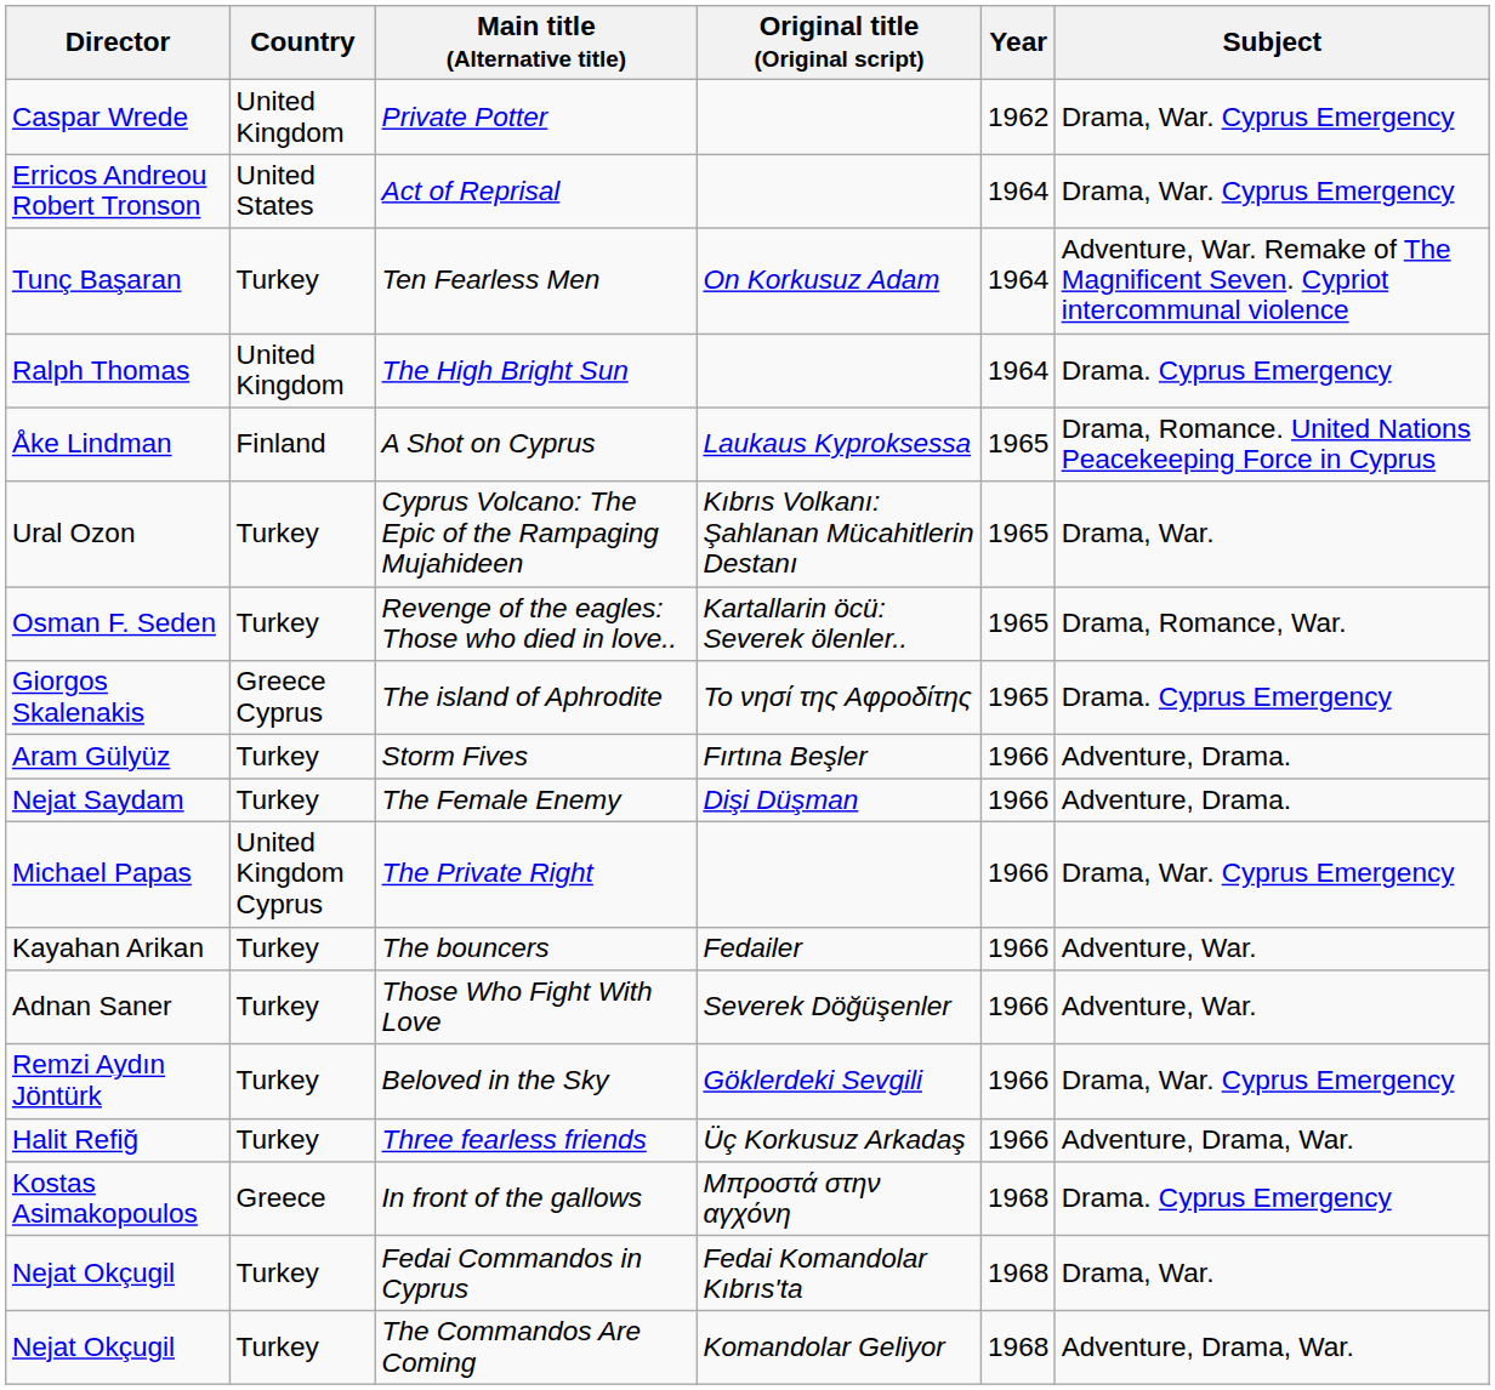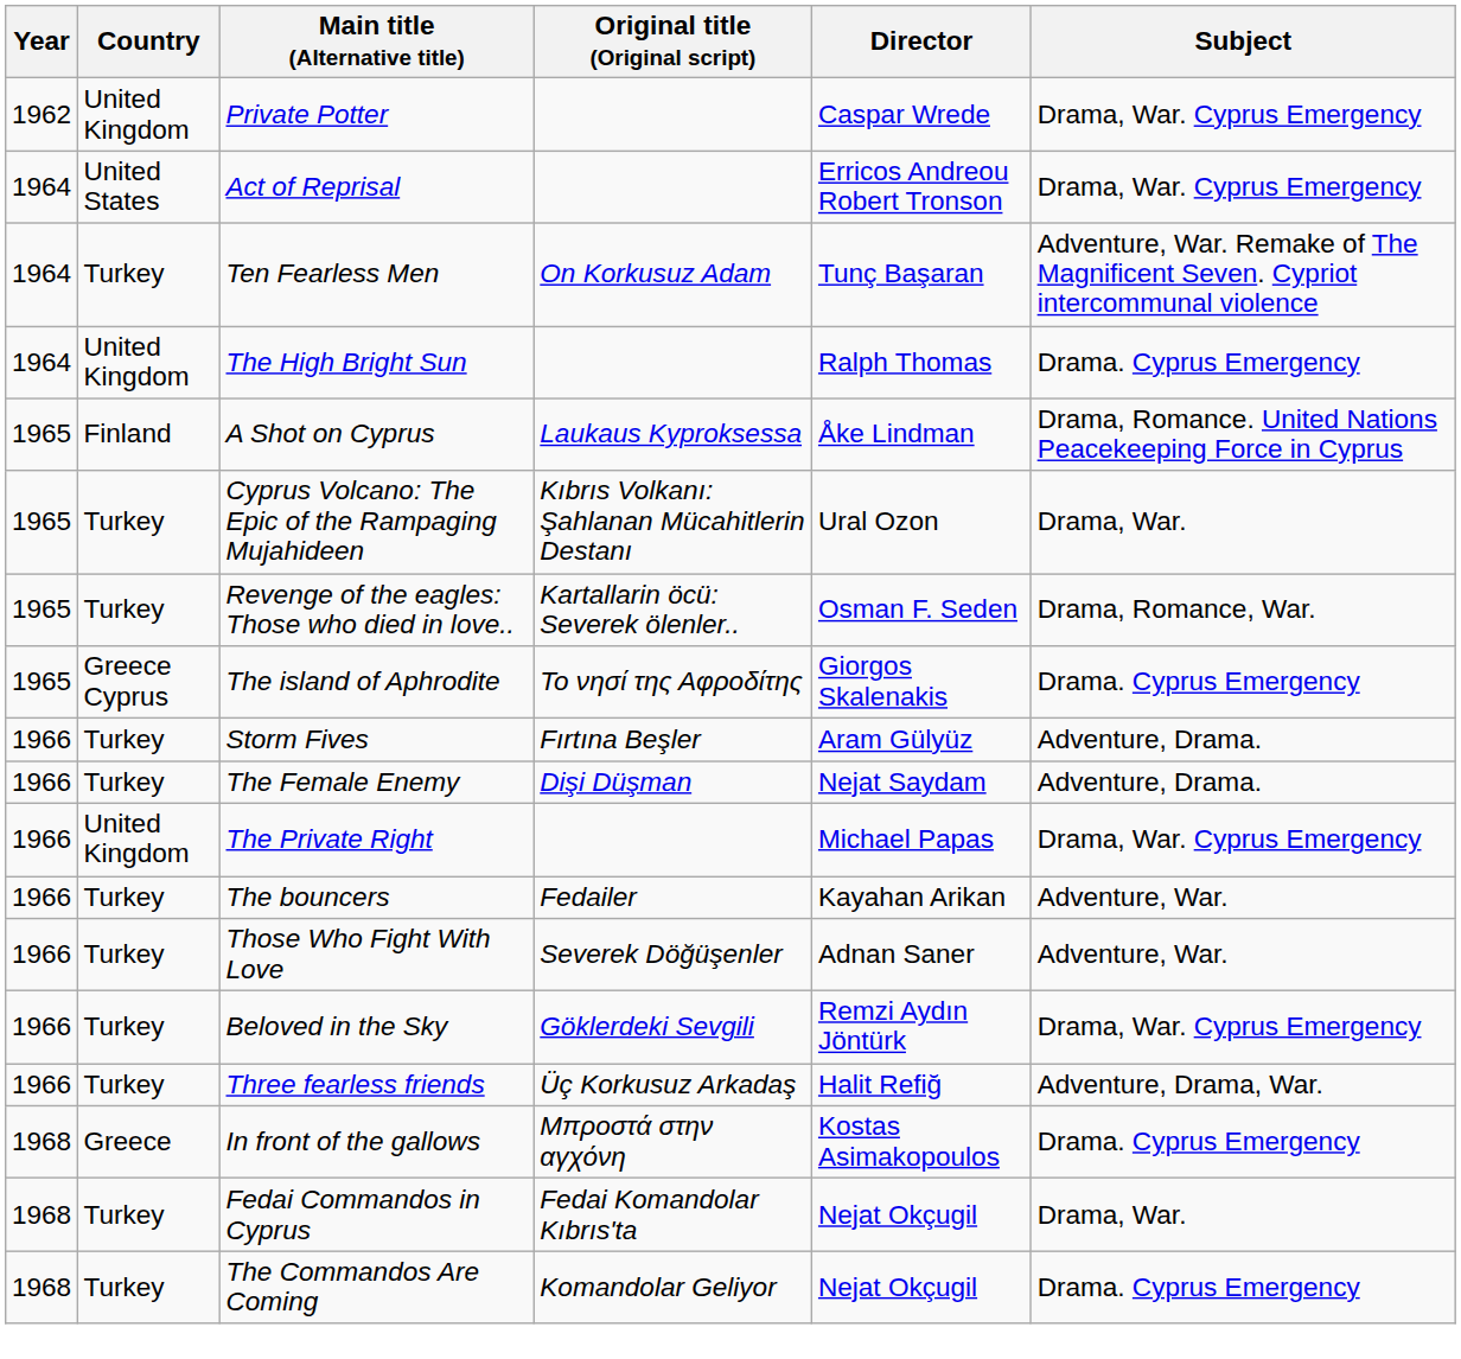columns swapped: Year <-> Director
The Private Right | Country: United Kingdom Cyprus -> United Kingdom
The Commandos Are Coming | Subject: Adventure, Drama, War. -> Drama. Cyprus Emergency
